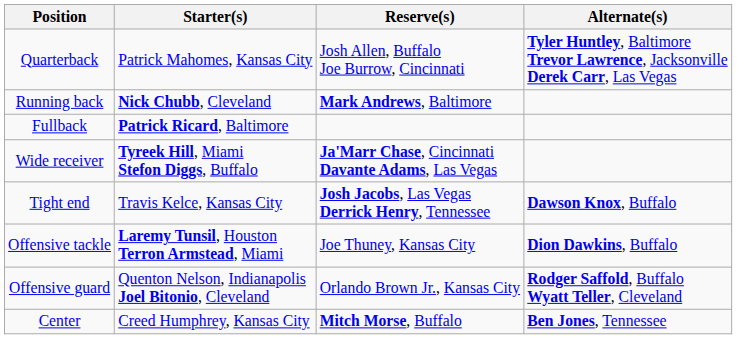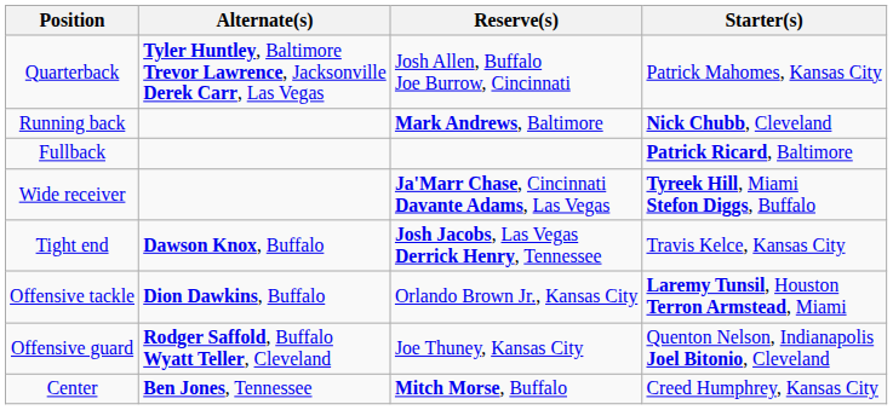columns swapped: Starter(s) <-> Alternate(s)
Offensive tackle | Reserve(s): Joe Thuney, Kansas City -> Orlando Brown Jr., Kansas City
Offensive guard | Reserve(s): Orlando Brown Jr., Kansas City -> Joe Thuney, Kansas City
